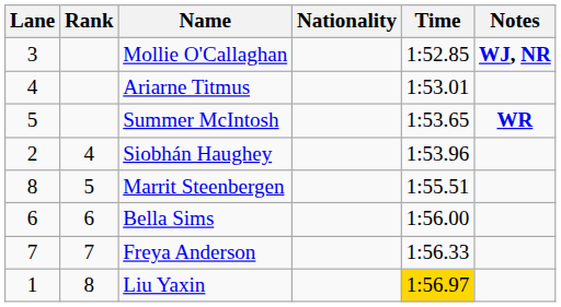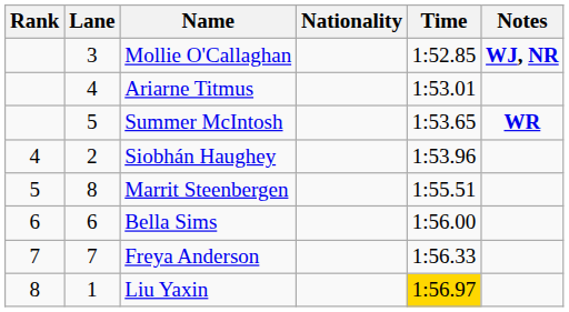columns swapped: Rank <-> Lane
